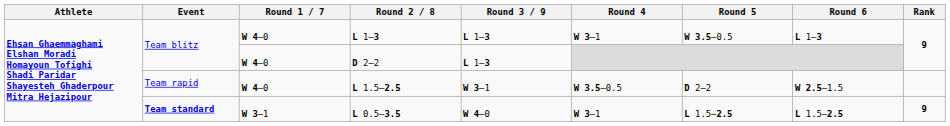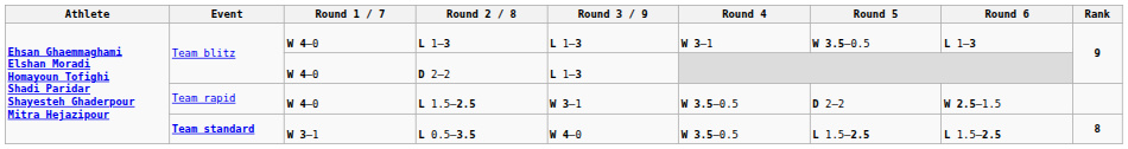L 0.5–3.5 | Round 4: W 3–1 -> W 3.5–0.5
L 0.5–3.5 | Rank: 9 -> 8
